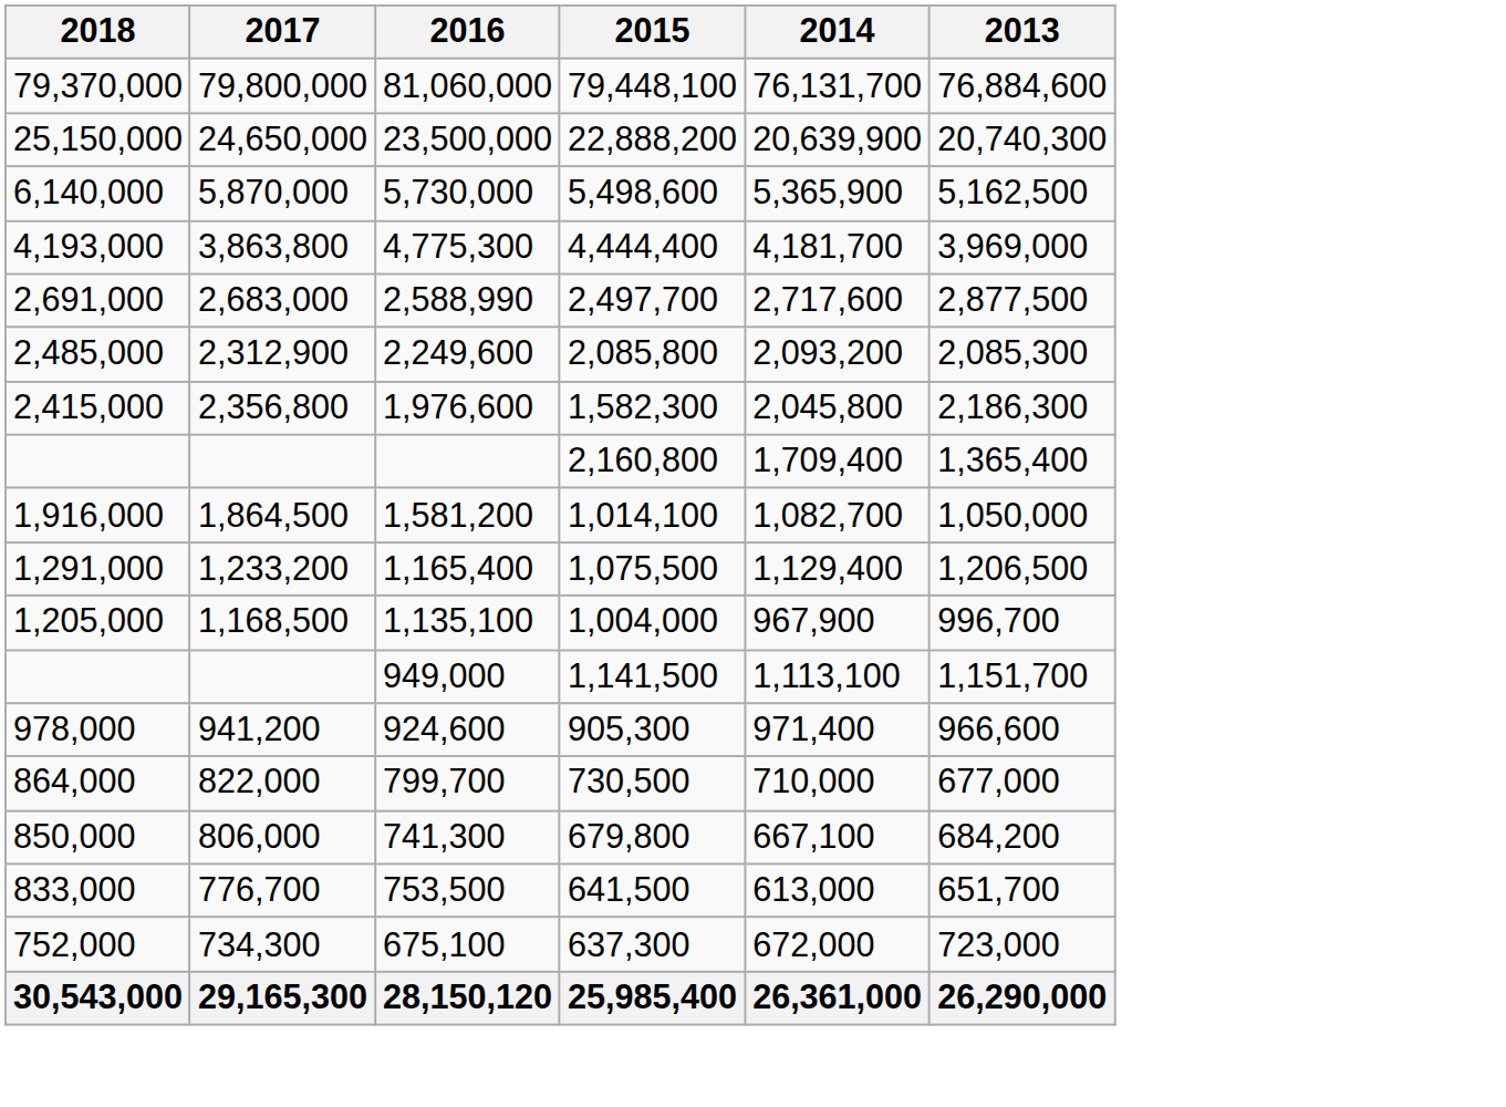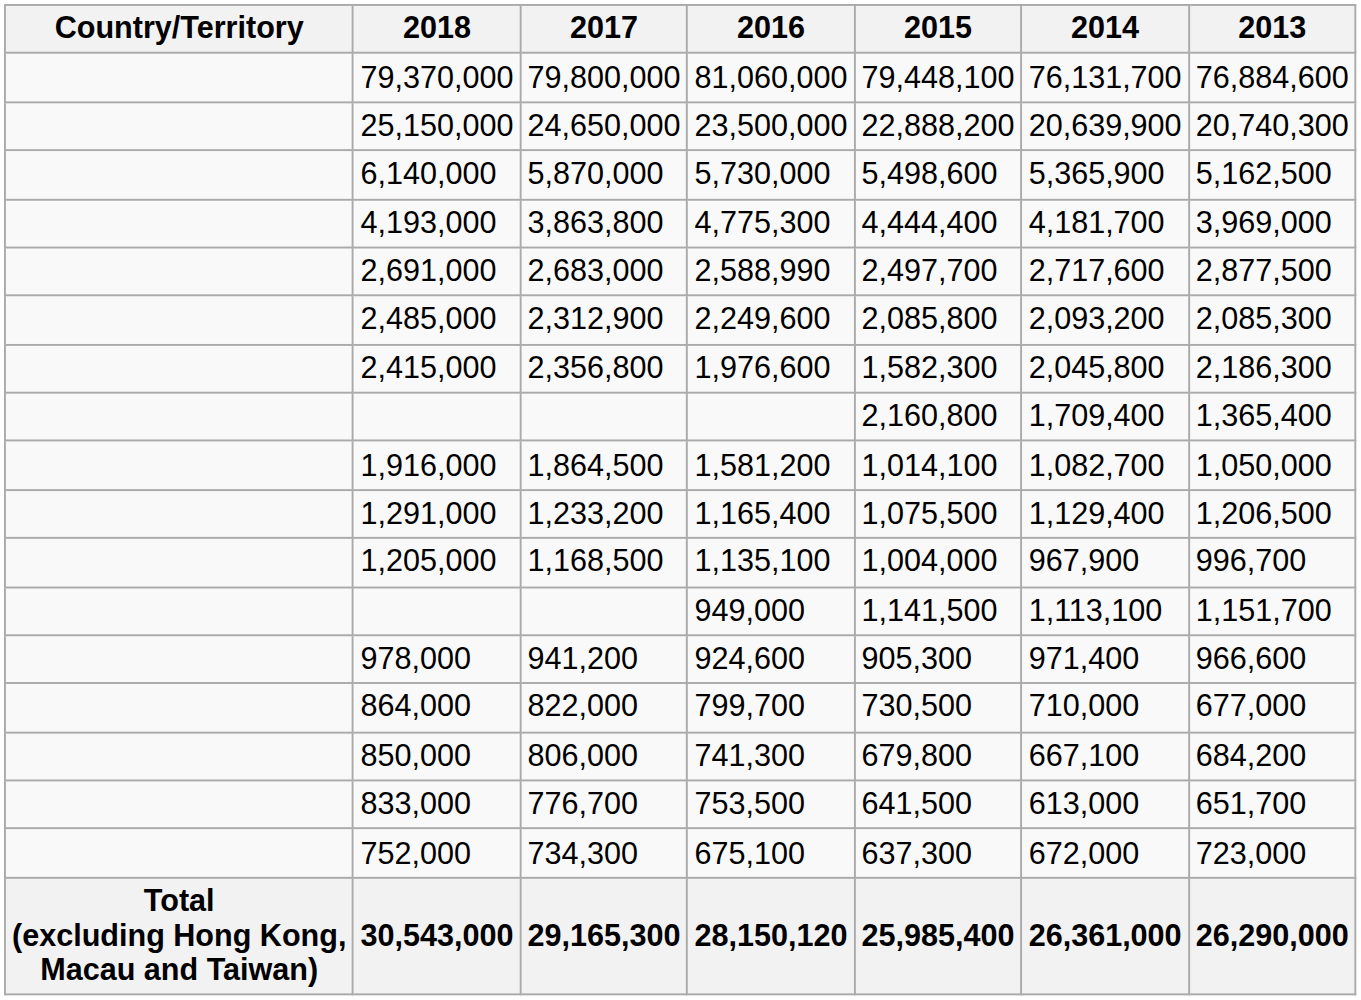+ column: Country/Territory | Total (excluding Hong Kong, Macau and Taiwan)
